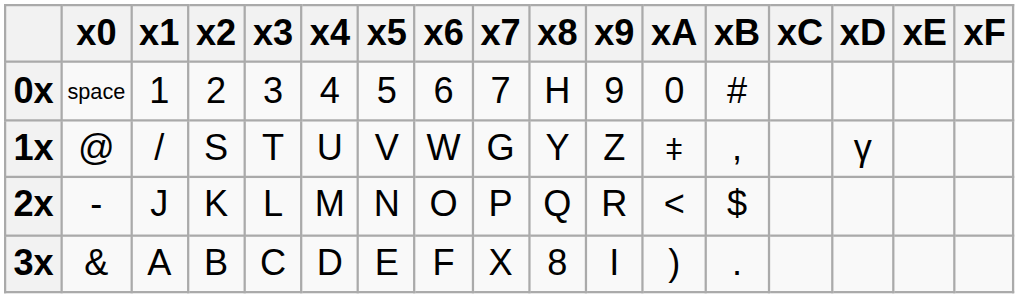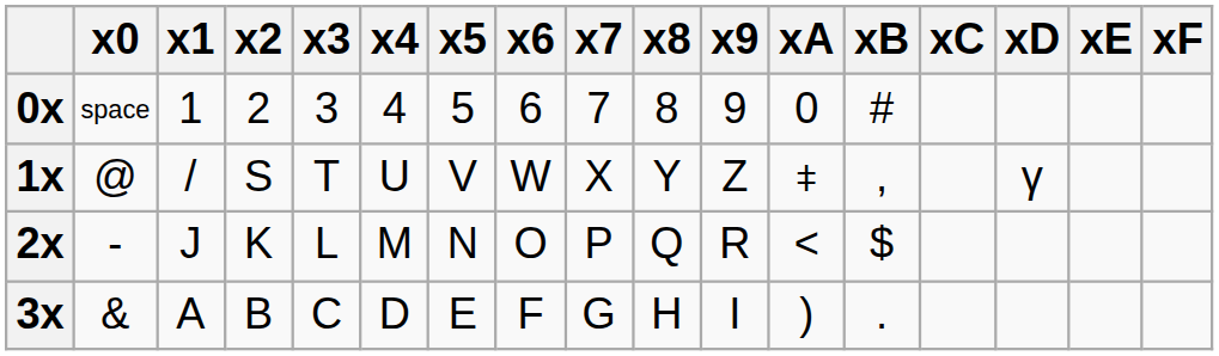0x | x8: H -> 8
1x | x7: G -> X
3x | x7: X -> G
3x | x8: 8 -> H
